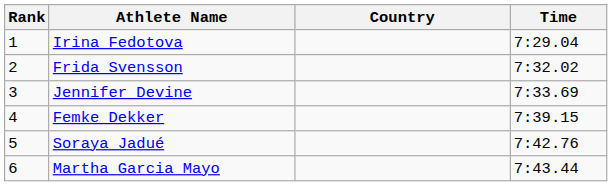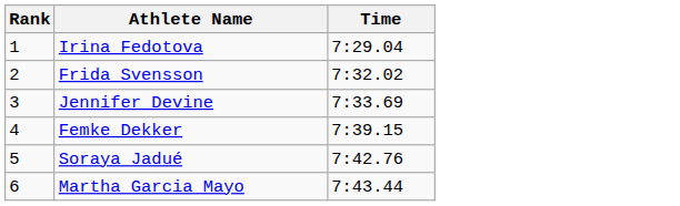- column: Country
